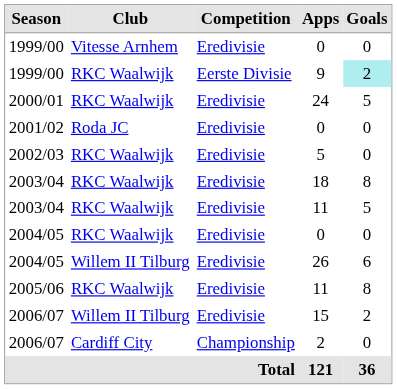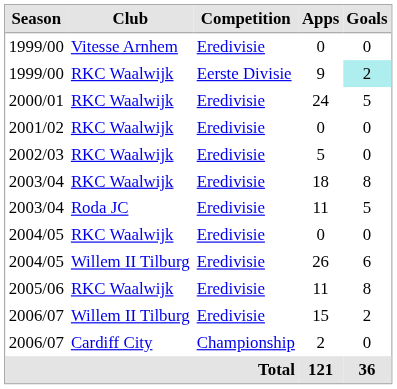2001/02 / 0 | Club: Roda JC -> RKC Waalwijk
2003/04 / 11 | Club: RKC Waalwijk -> Roda JC
